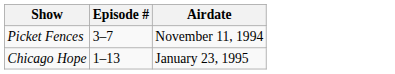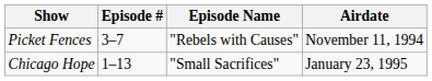+ column: Episode Name | "Rebels with Causes" | "Small Sacrifices"
